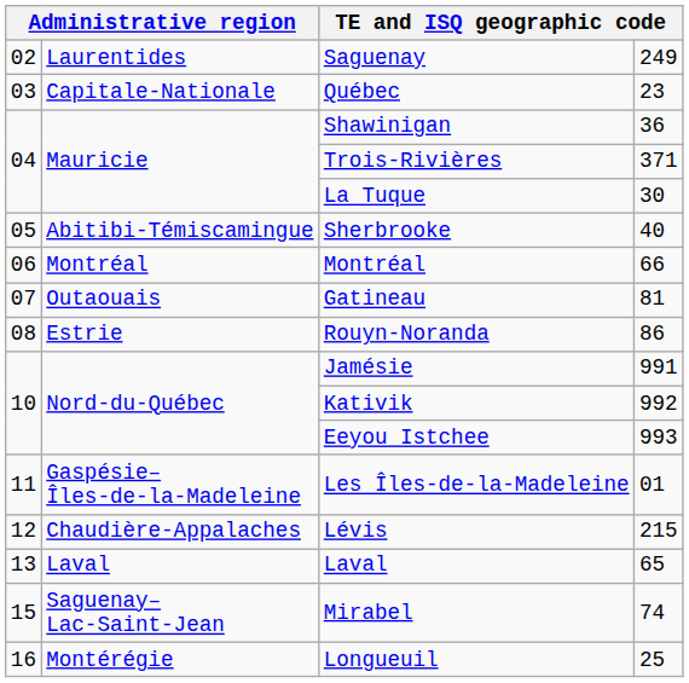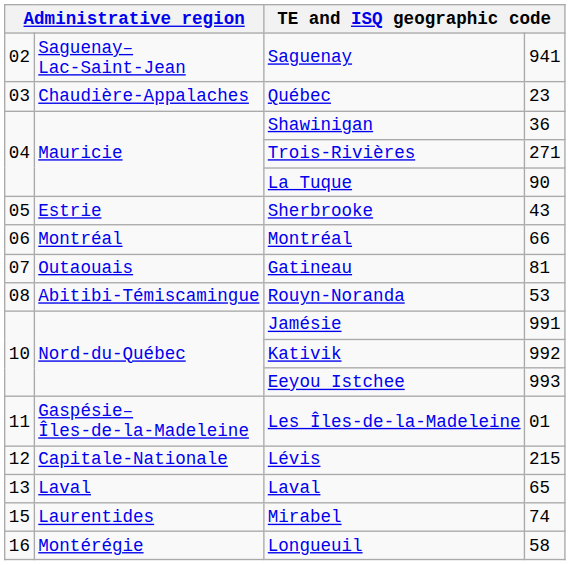Saguenay | column 2: Laurentides -> Saguenay– Lac-Saint-Jean
Saguenay | column 4: 249 -> 941
Québec | column 2: Capitale-Nationale -> Chaudière-Appalaches
Trois-Rivières | column 4: 371 -> 271
La Tuque | column 4: 30 -> 90
Sherbrooke | column 2: Abitibi-Témiscamingue -> Estrie
Sherbrooke | column 4: 40 -> 43
Rouyn-Noranda | column 2: Estrie -> Abitibi-Témiscamingue
Rouyn-Noranda | column 4: 86 -> 53
Lévis | column 2: Chaudière-Appalaches -> Capitale-Nationale
Mirabel | column 2: Saguenay– Lac-Saint-Jean -> Laurentides
Longueuil | column 4: 25 -> 58
